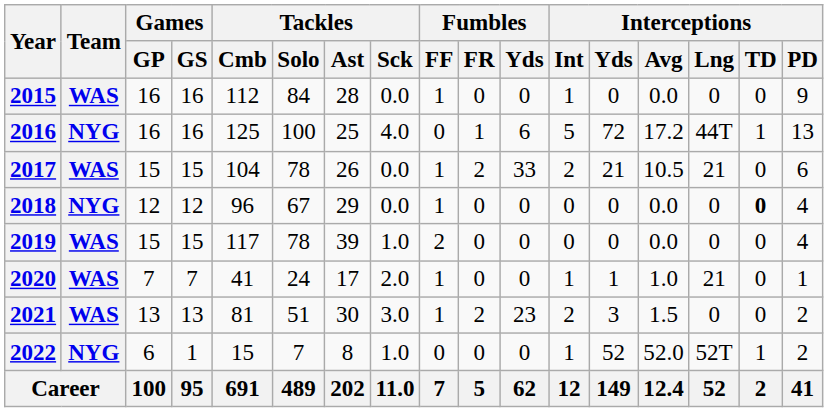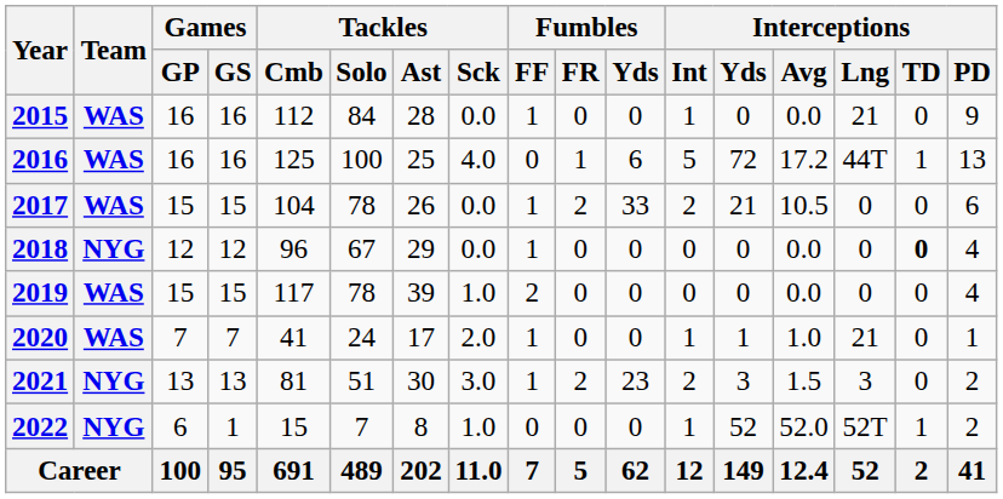2015 | Interceptions / Lng: 0 -> 21
2016 | Team: NYG -> WAS
2017 | Interceptions / Lng: 21 -> 0
2021 | Team: WAS -> NYG
2021 | Interceptions / Lng: 0 -> 3
